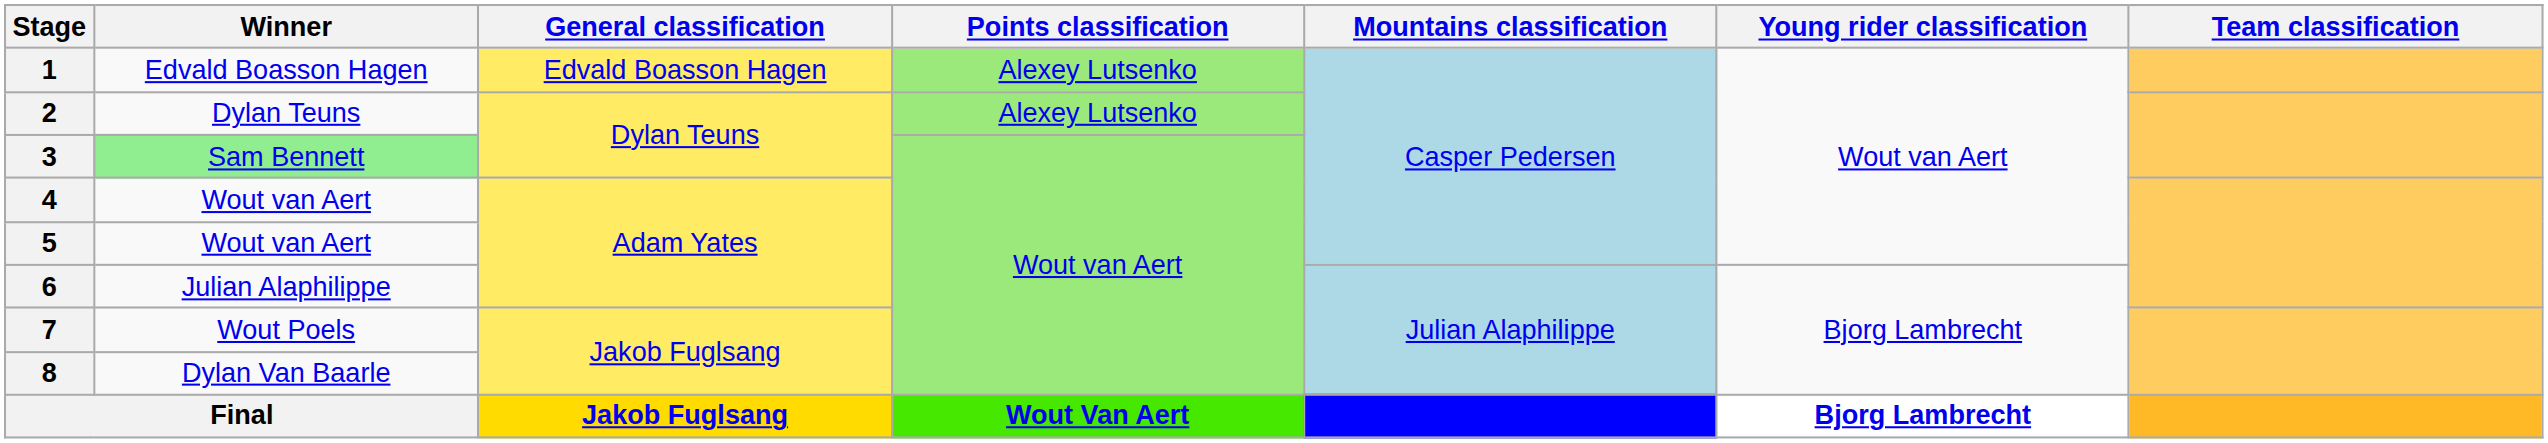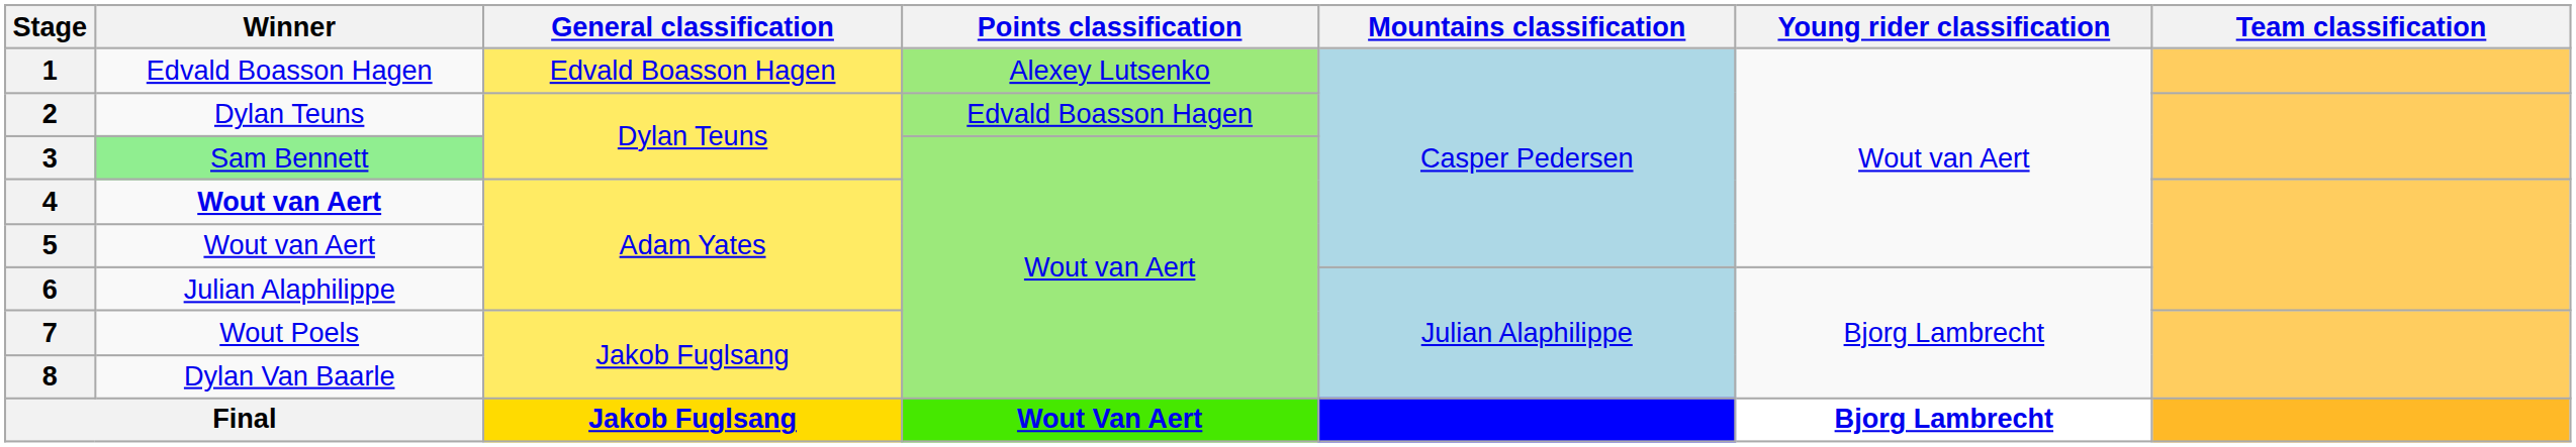2 | Points classification: Alexey Lutsenko -> Edvald Boasson Hagen
4 | Winner: normal -> bold
